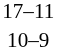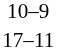rows swapped: 17–11 <-> 10–9
